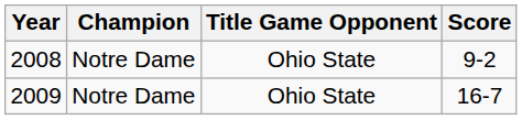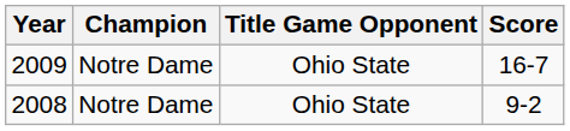rows swapped: 2009 <-> 2008
